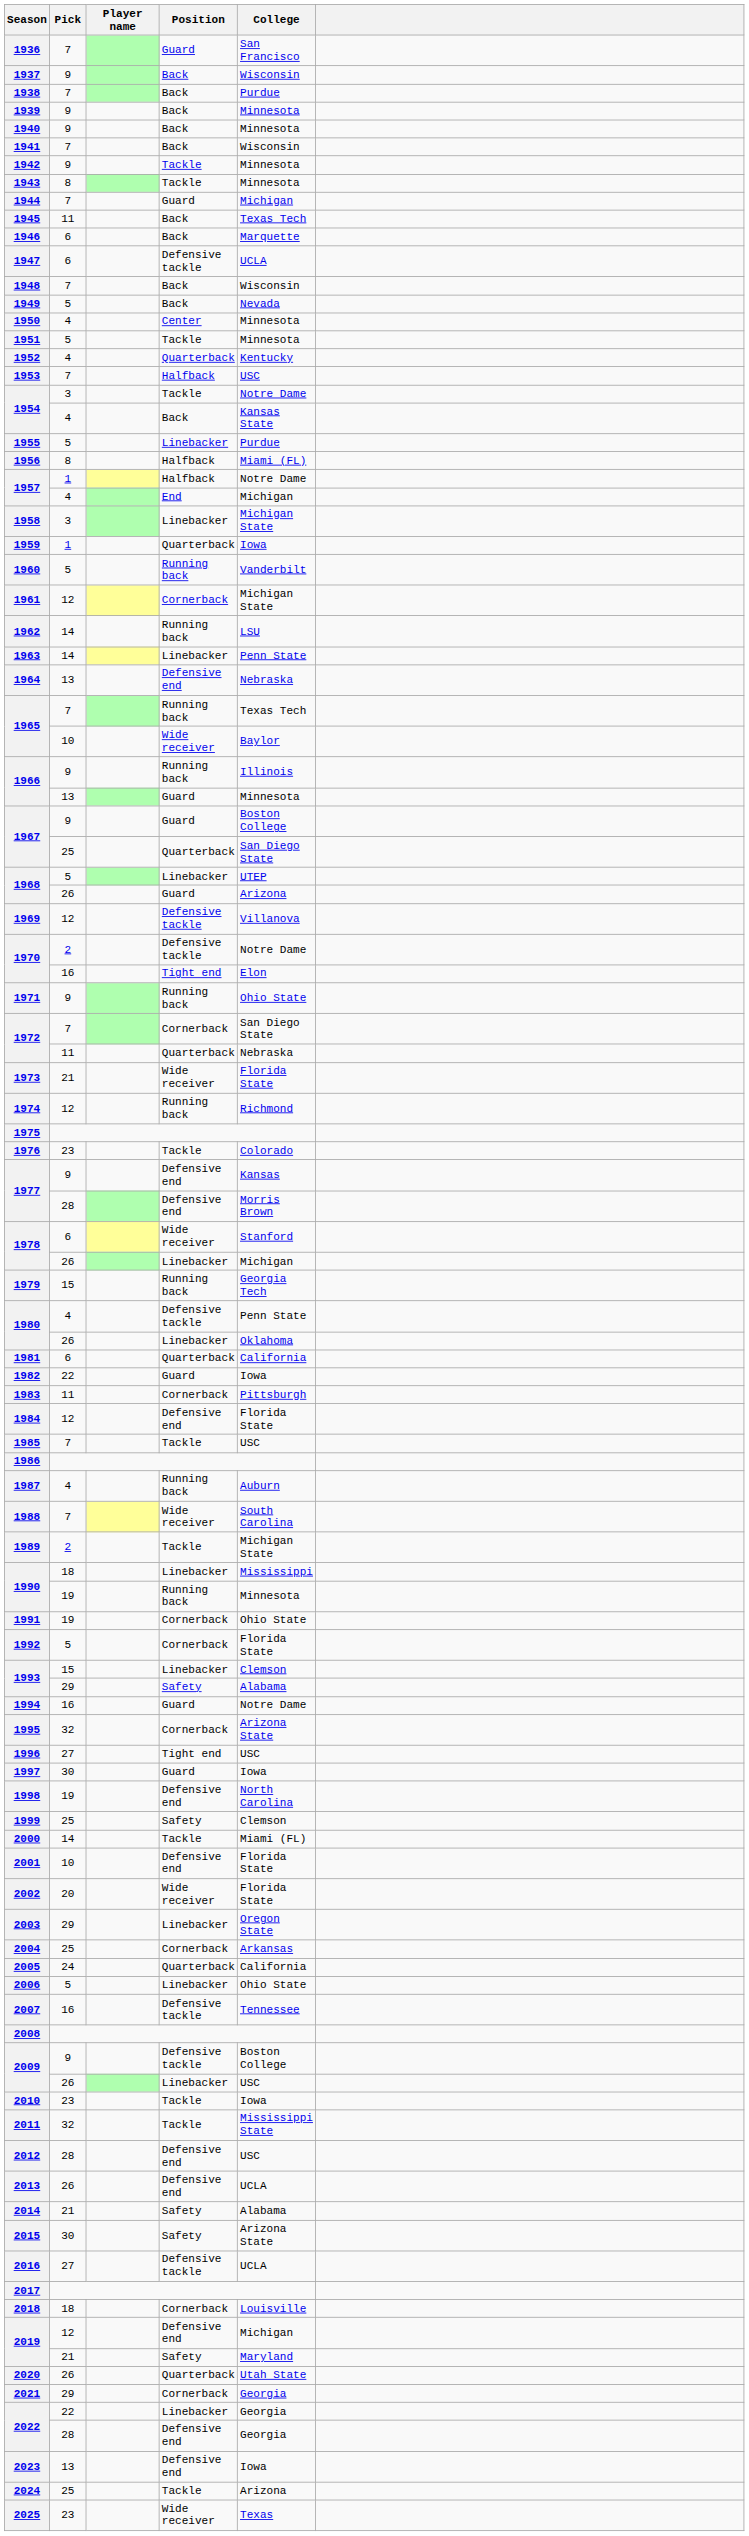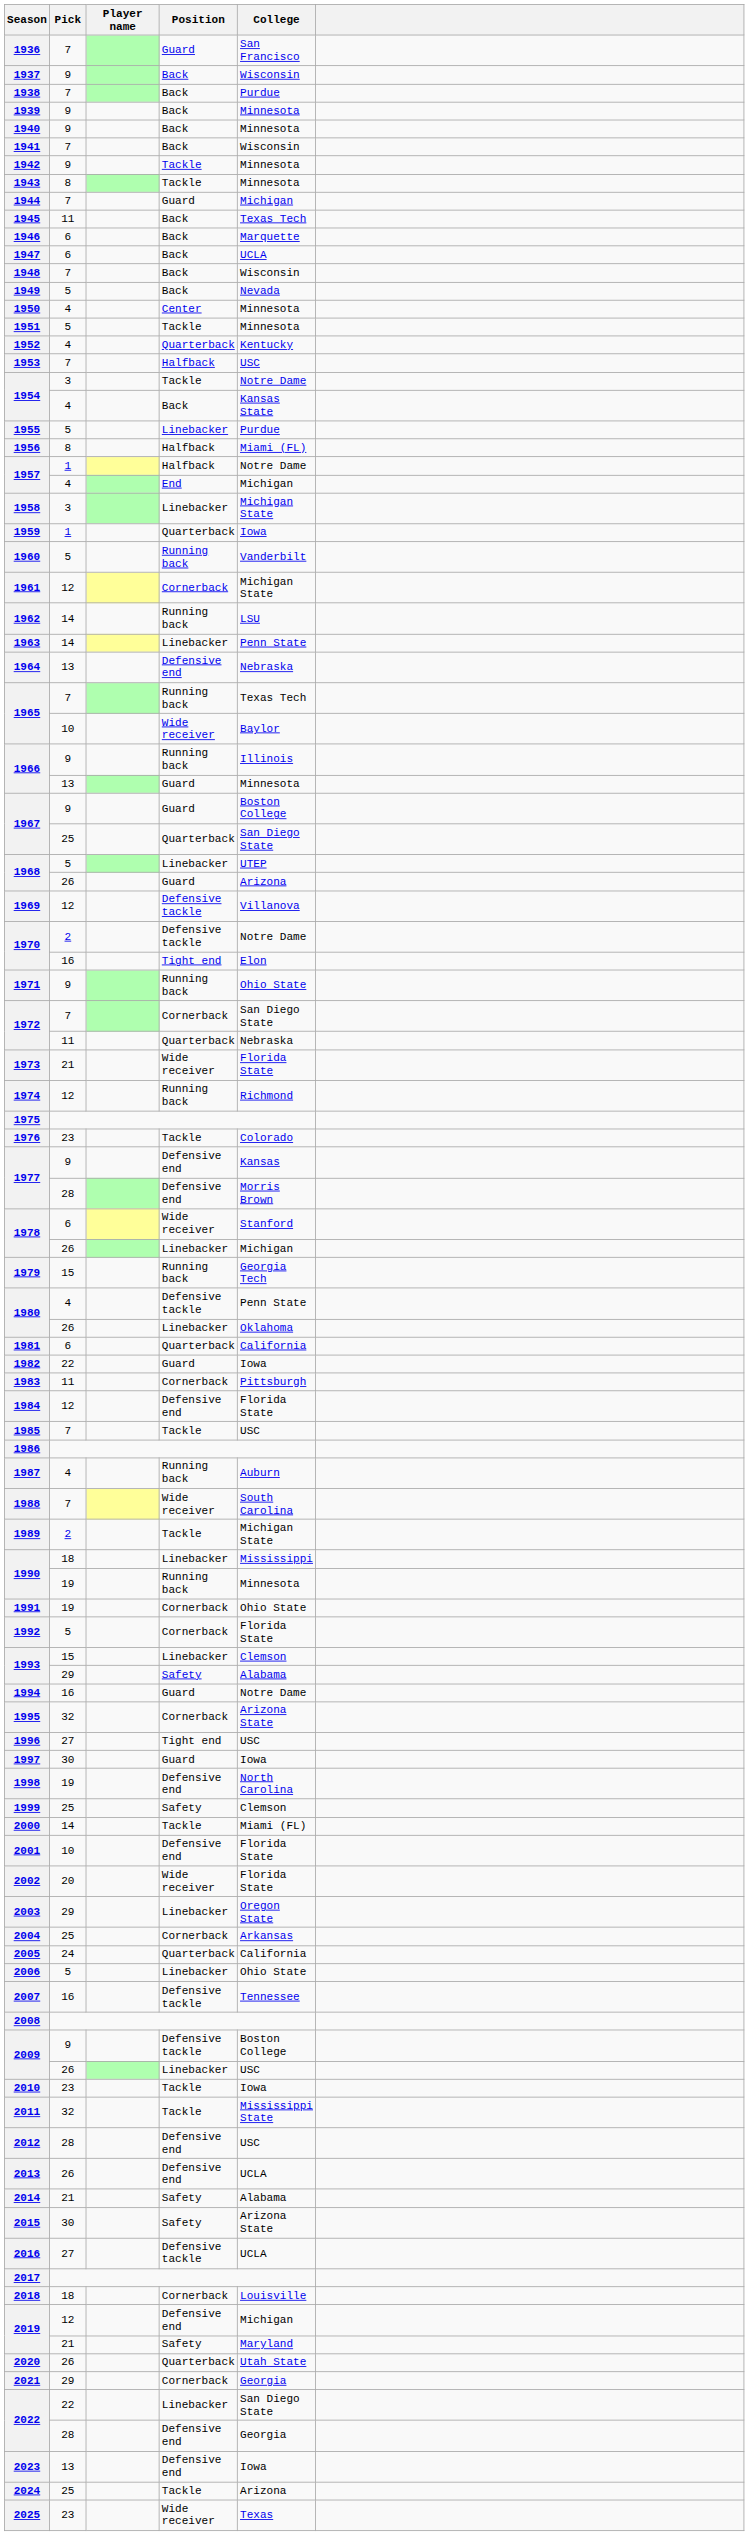1947 | Position: Defensive tackle -> Back
2022 / 22 | College: Georgia -> San Diego State
